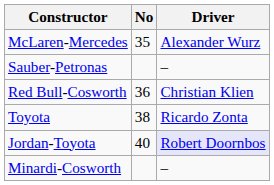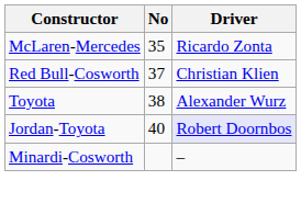McLaren-Mercedes | Driver: Alexander Wurz -> Ricardo Zonta
- row: Sauber-Petronas | –
Red Bull-Cosworth | No: 36 -> 37
Toyota | Driver: Ricardo Zonta -> Alexander Wurz
